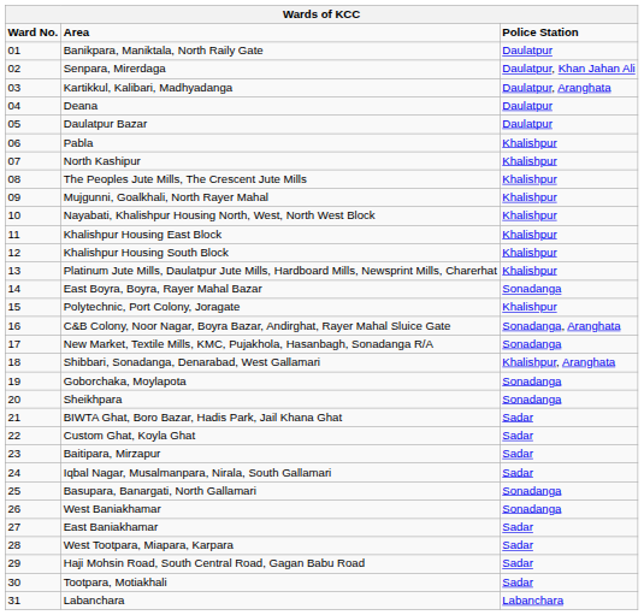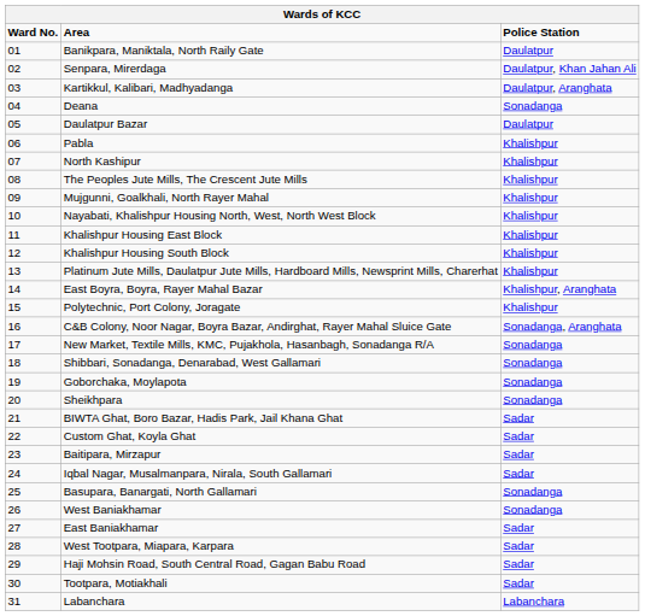Deana | Police Station: Daulatpur -> Sonadanga
East Boyra, Boyra, Rayer Mahal Bazar | Police Station: Sonadanga -> Khalishpur, Aranghata
Shibbari, Sonadanga, Denarabad, West Gallamari | Police Station: Khalishpur, Aranghata -> Sonadanga
